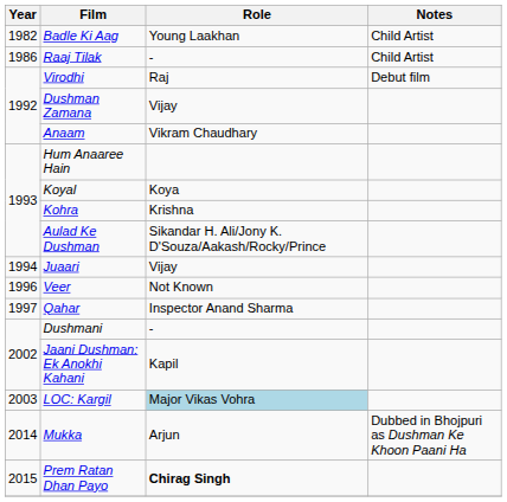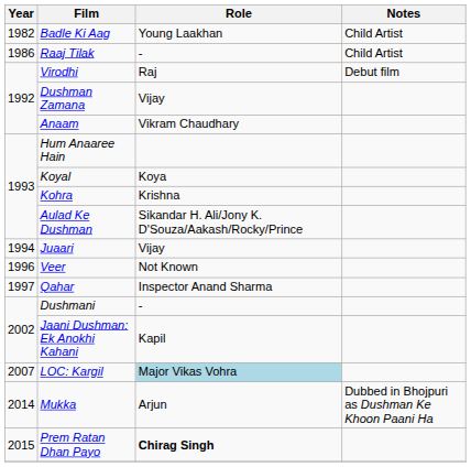LOC: Kargil | Year: 2003 -> 2007
